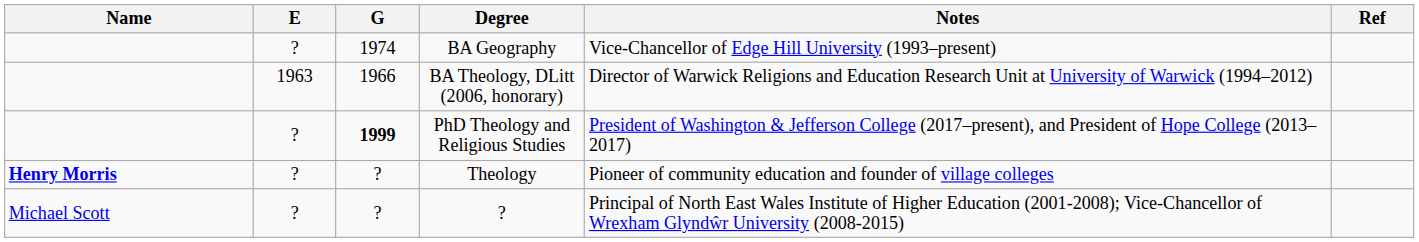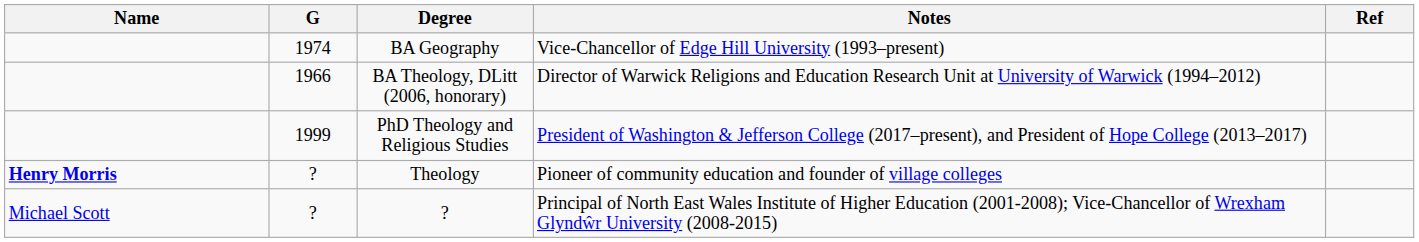- column: E | ? | 1963 | ? | ? | ?
PhD Theology and Religious Studies | G: bold -> normal
